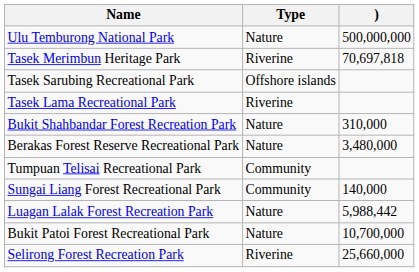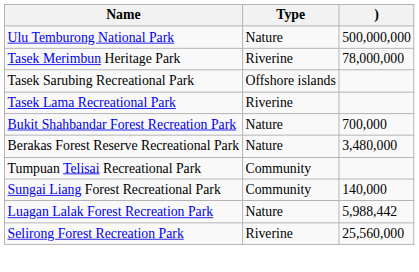Tasek Merimbun Heritage Park | ): 70,697,818 -> 78,000,000
Bukit Shahbandar Forest Recreation Park | ): 310,000 -> 700,000
- row: Bukit Patoi Forest Recreational Park | Nature | 10,700,000
Selirong Forest Recreation Park | ): 25,660,000 -> 25,560,000
